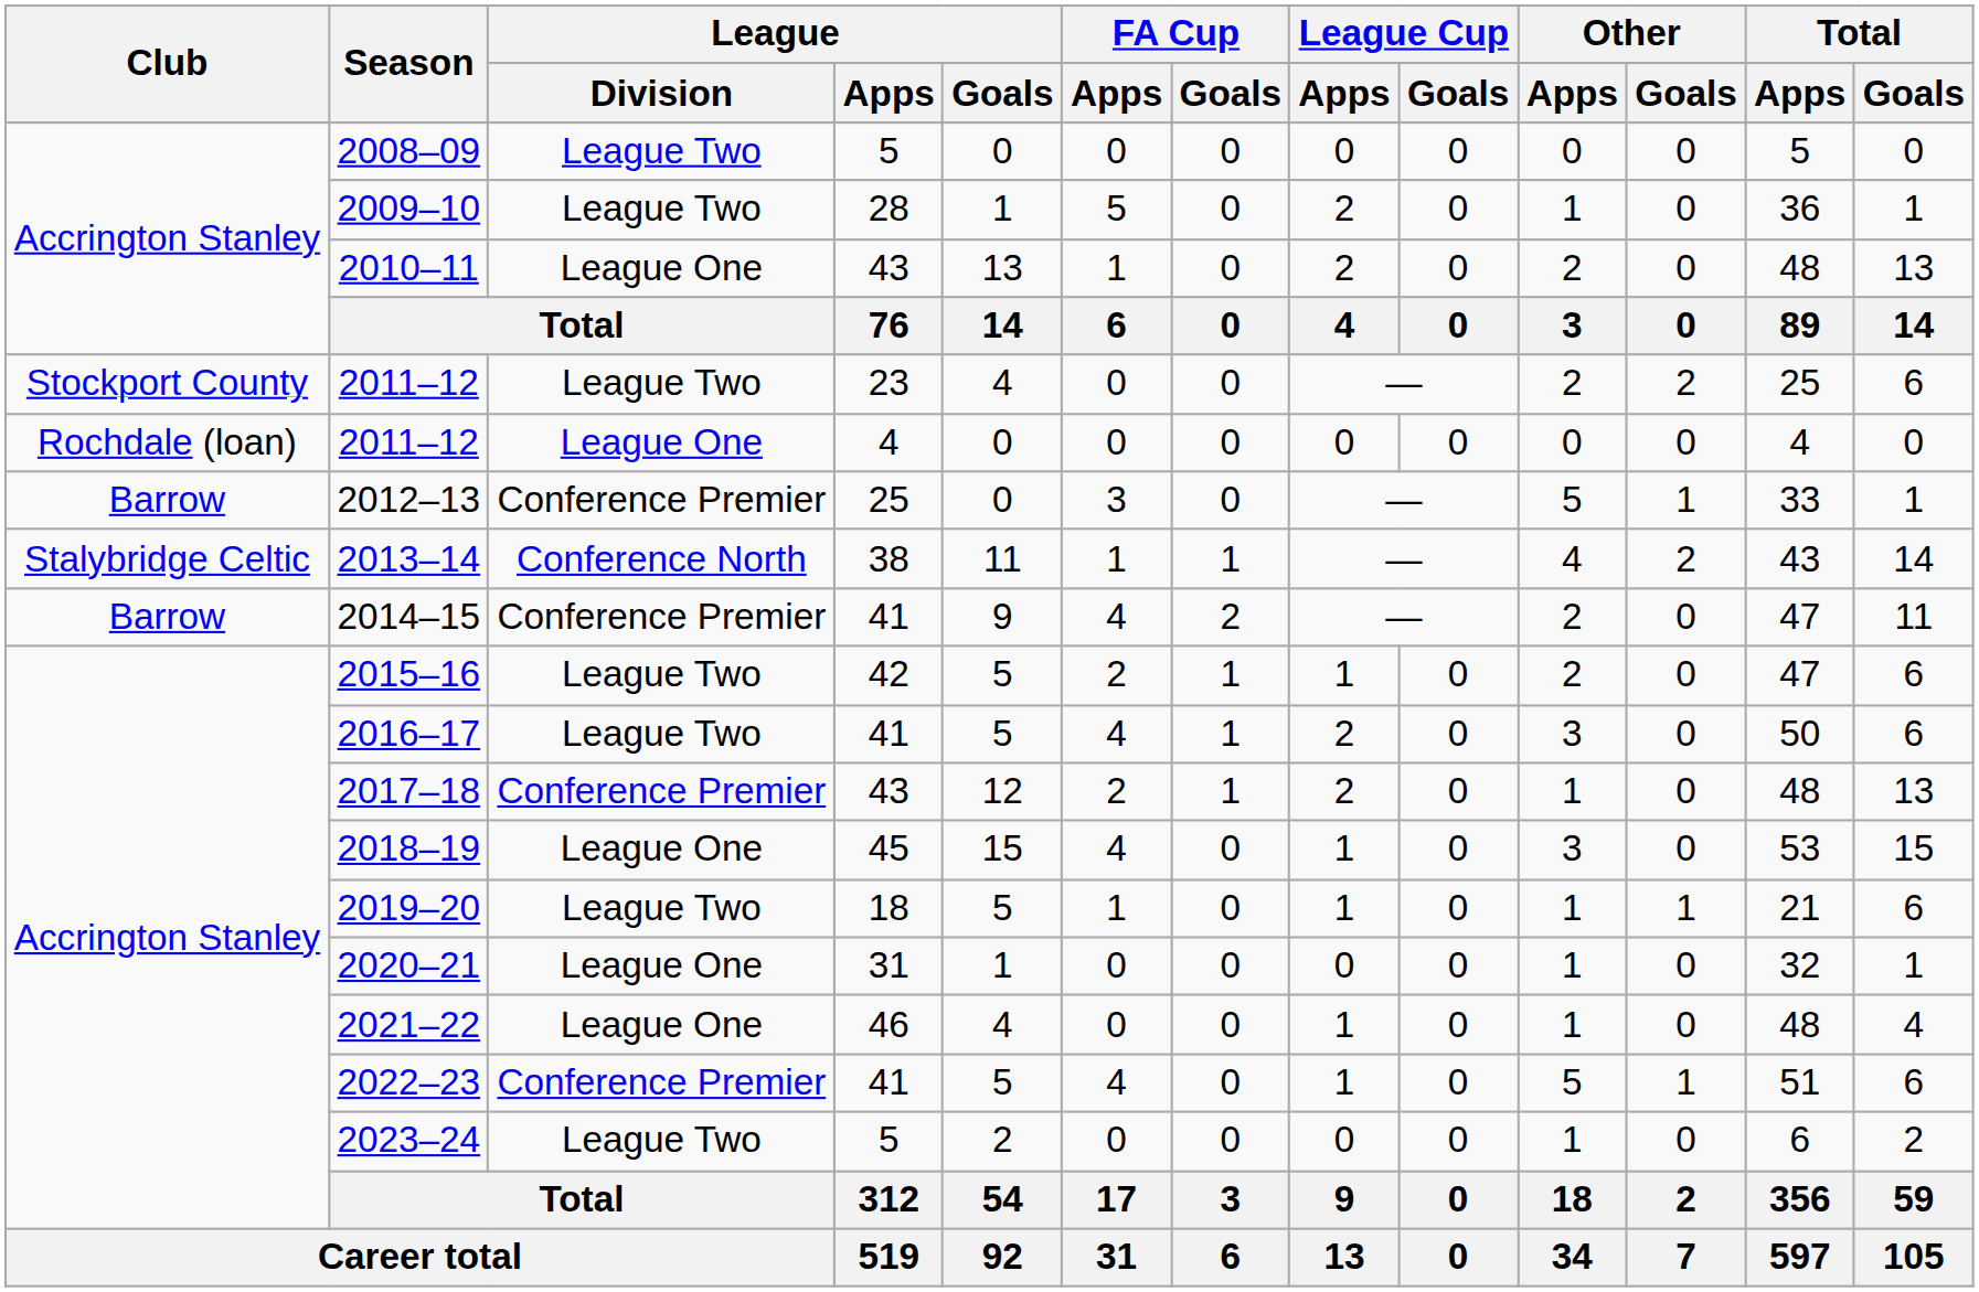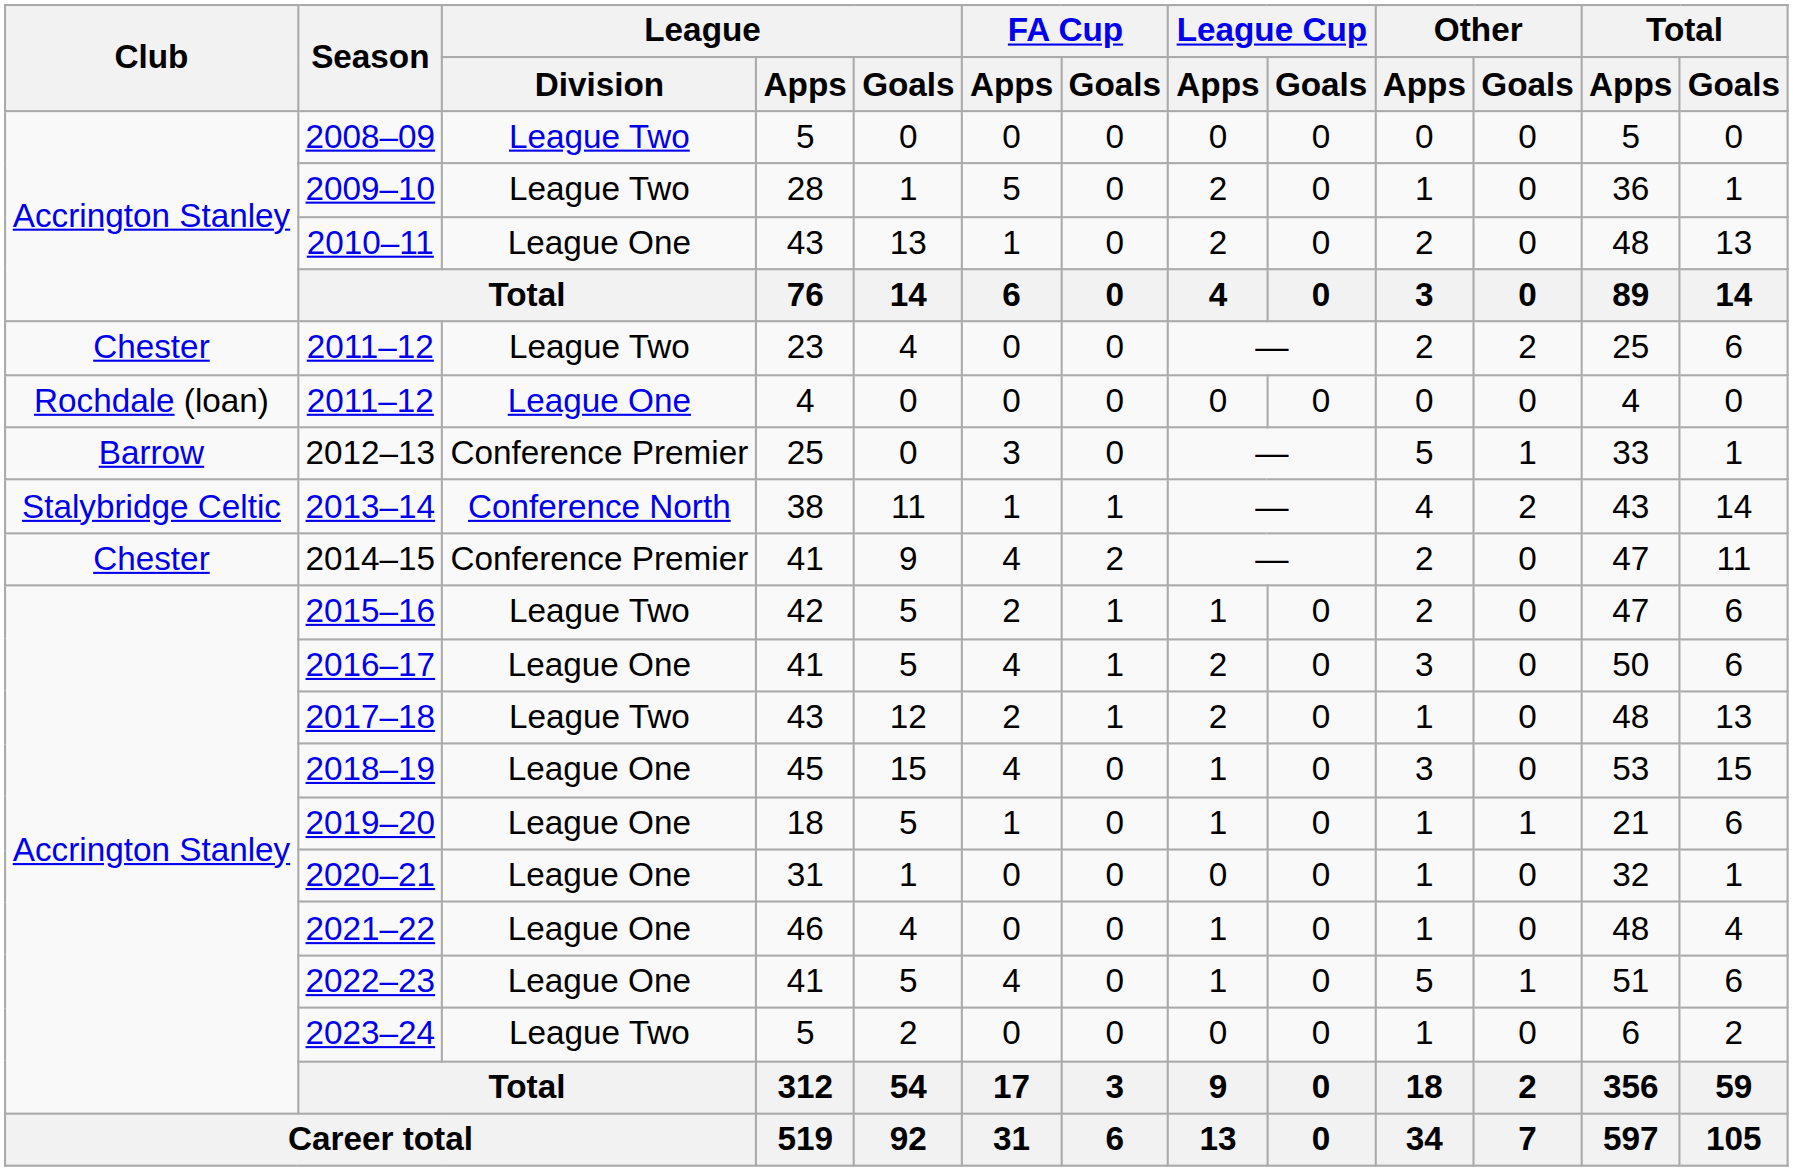2011–12 / 23 | Club: Stockport County -> Chester
2014–15 | Club: Barrow -> Chester
2016–17 | League / Division: League Two -> League One
2017–18 | League / Division: Conference Premier -> League Two
2019–20 | League / Division: League Two -> League One
2022–23 | League / Division: Conference Premier -> League One
